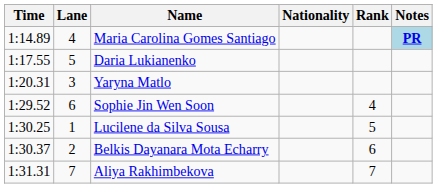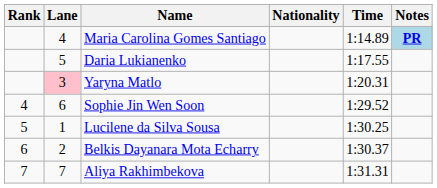columns swapped: Rank <-> Time
Yaryna Matlo | Lane: no background -> pink background
